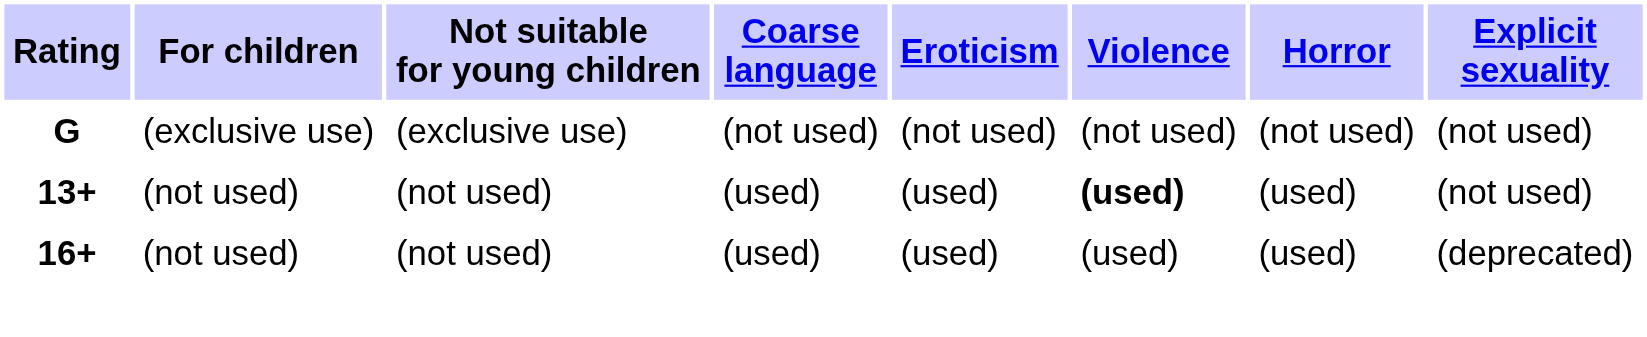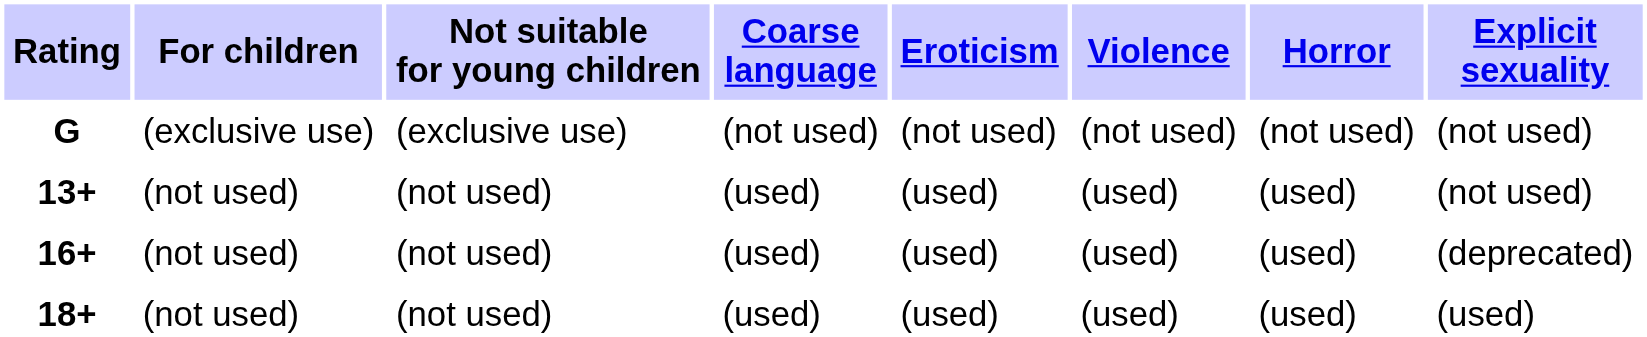13+ | Violence: bold -> normal
+ row: 18+ | (not used) | (not used) | (used) | (used) | (used) | (used) | (used)
